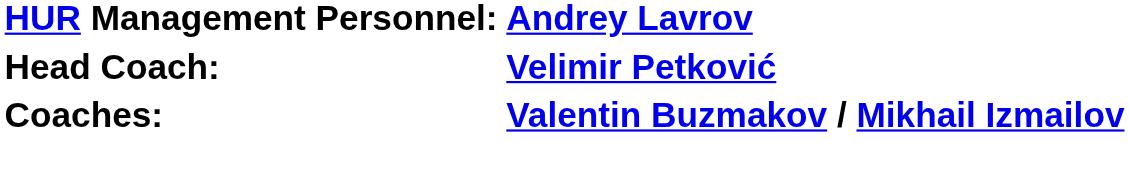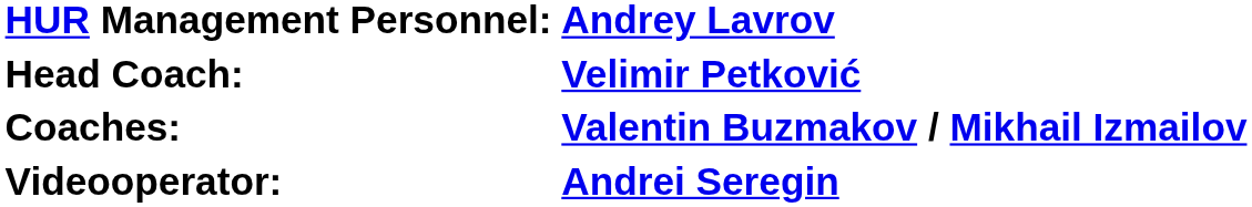+ row: Videooperator: | Andrei Seregin
